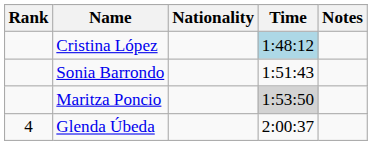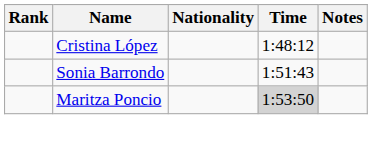Cristina López | Time: lightblue background -> no background
- row: 4 | Glenda Úbeda | 2:00:37
